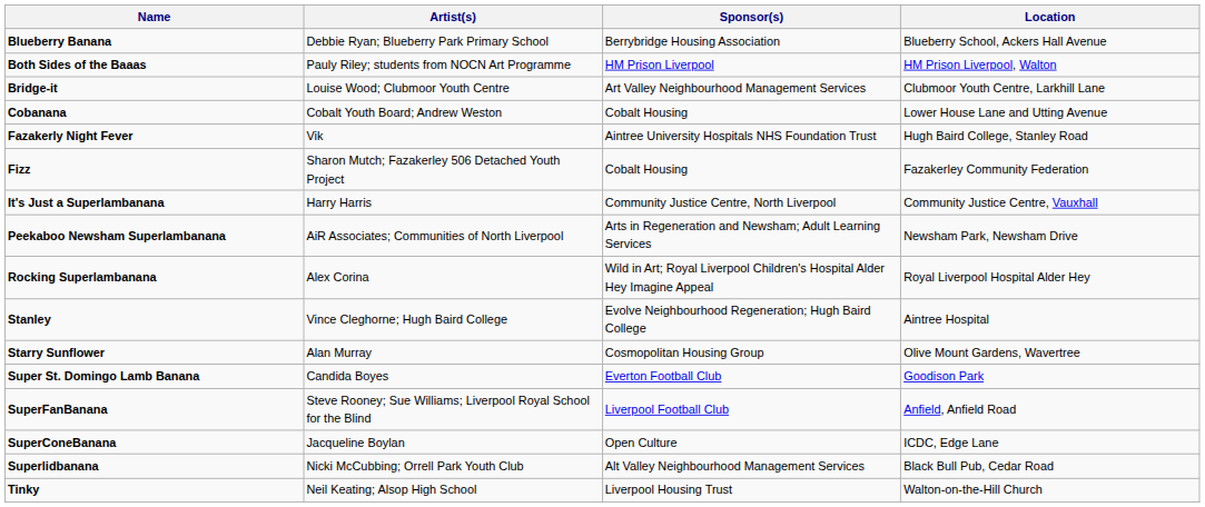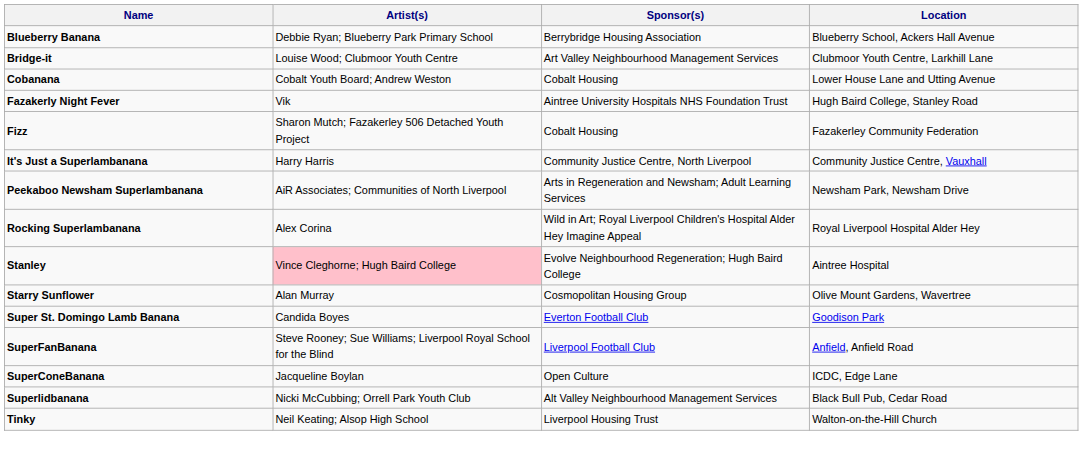- row: Both Sides of the Baaas | Pauly Riley; students from NOCN Art Programme | HM Prison Liverpool | HM Prison Liverpool, Walton
Stanley | Artist(s): no background -> pink background
